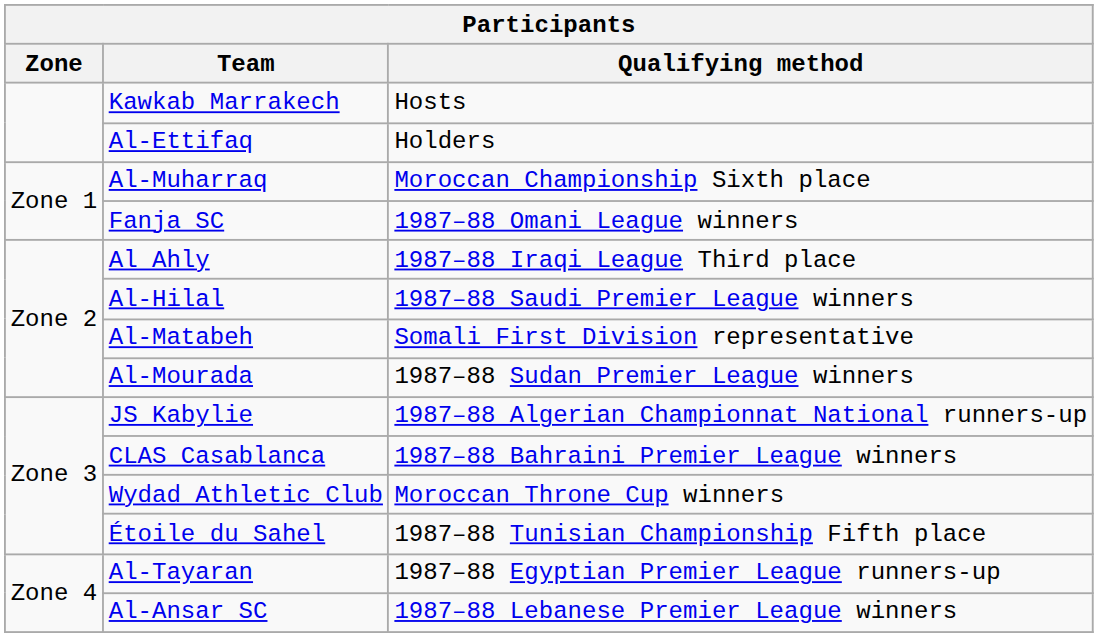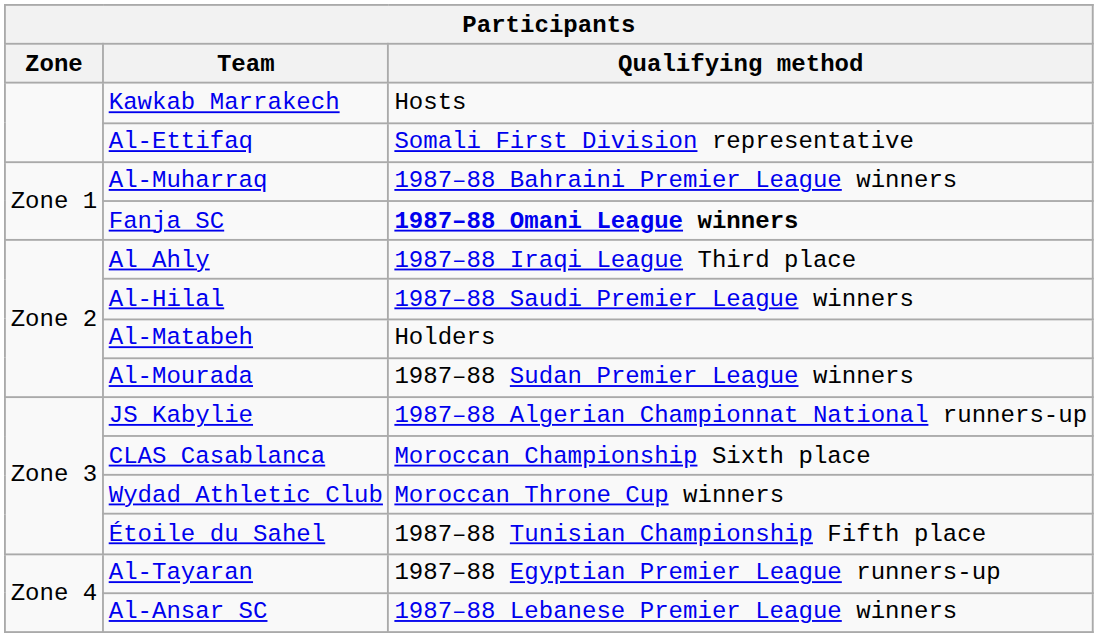Al-Ettifaq | Qualifying method: Holders -> Somali First Division representative
Al-Muharraq | Qualifying method: Moroccan Championship Sixth place -> 1987–88 Bahraini Premier League winners
Fanja SC | Qualifying method: normal -> bold
Al-Matabeh | Qualifying method: Somali First Division representative -> Holders
CLAS Casablanca | Qualifying method: 1987–88 Bahraini Premier League winners -> Moroccan Championship Sixth place
